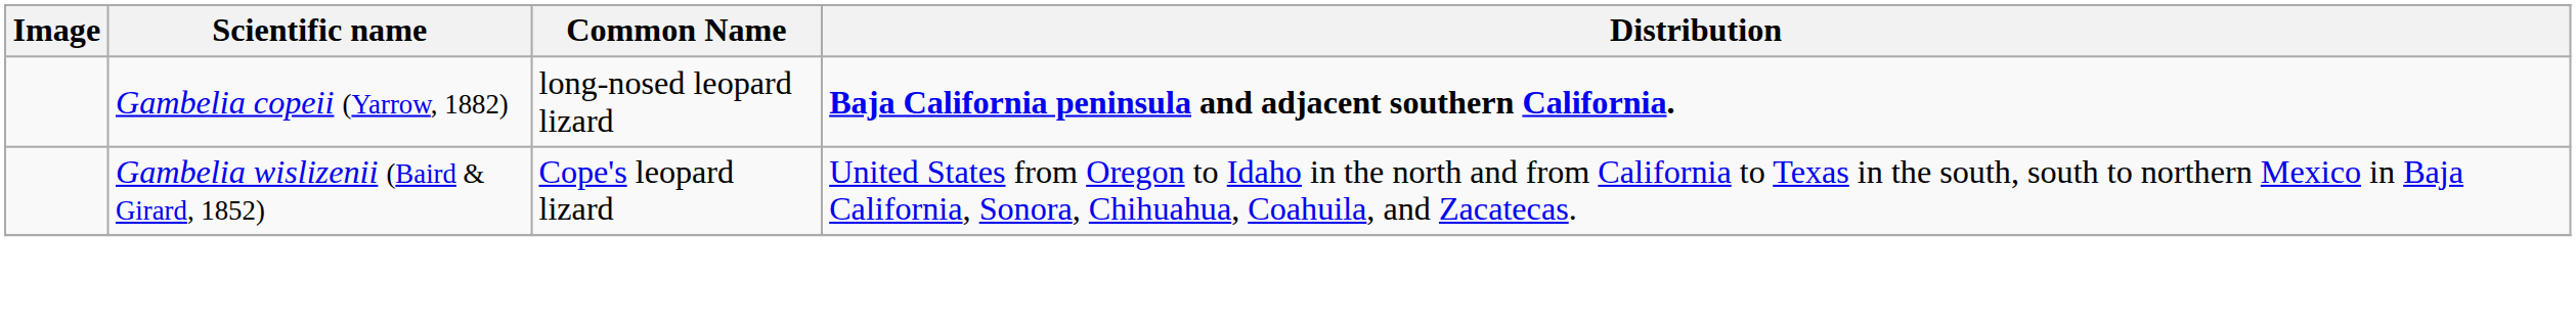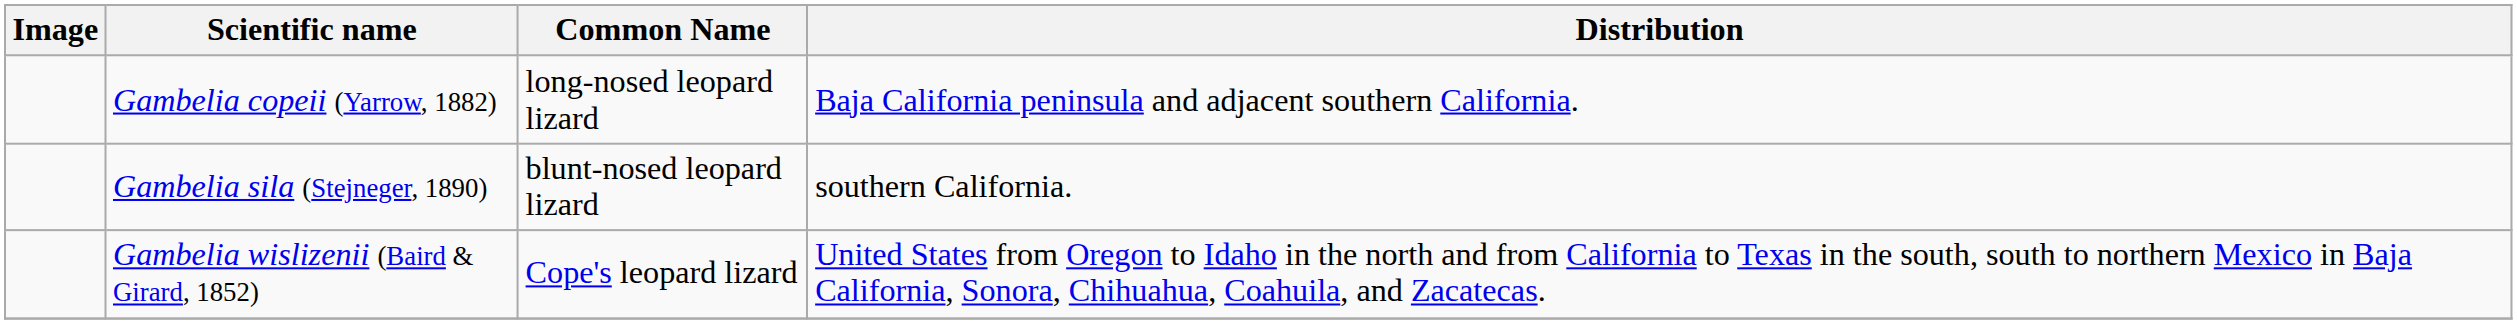Gambelia copeii (Yarrow, 1882) | Distribution: bold -> normal
+ row: Gambelia sila (Stejneger, 1890) | blunt-nosed leopard lizard | southern California.
